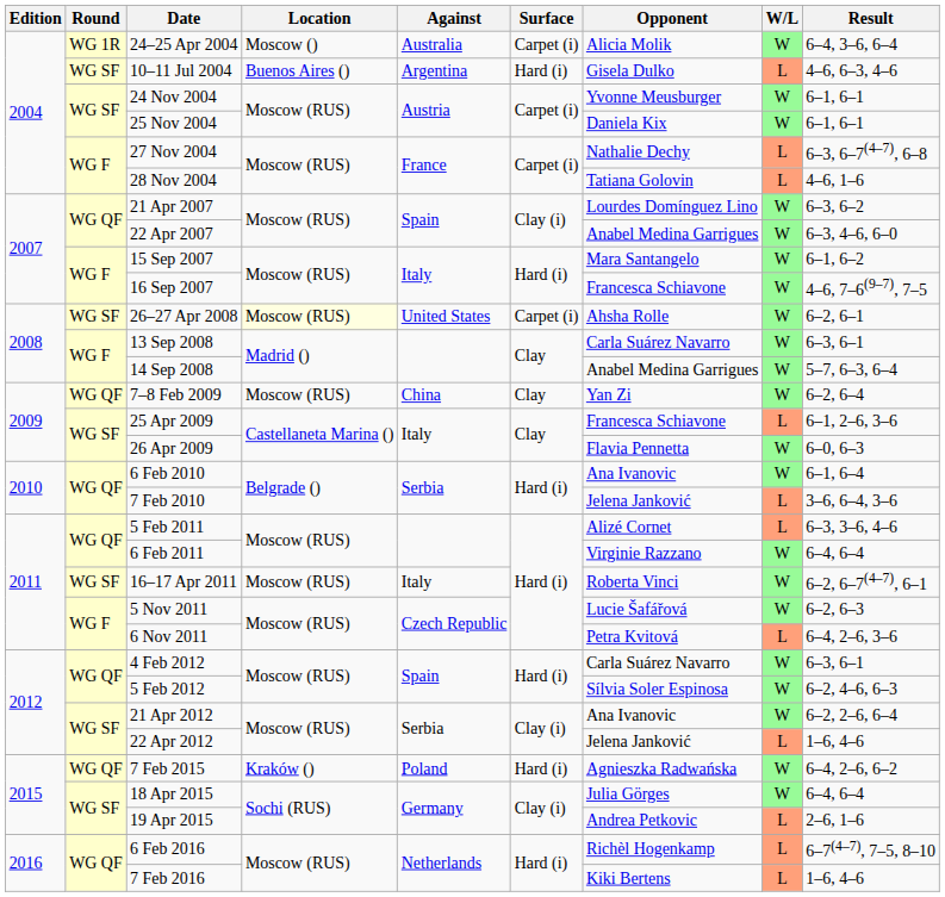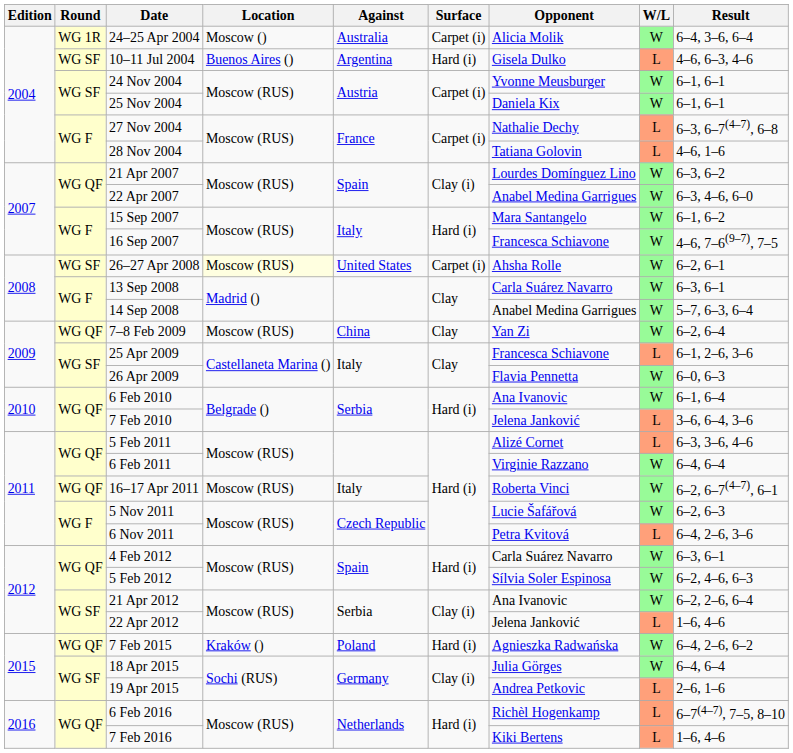16–17 Apr 2011 | Round: WG SF -> WG QF
